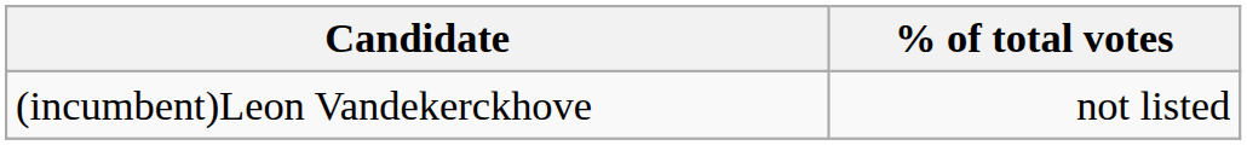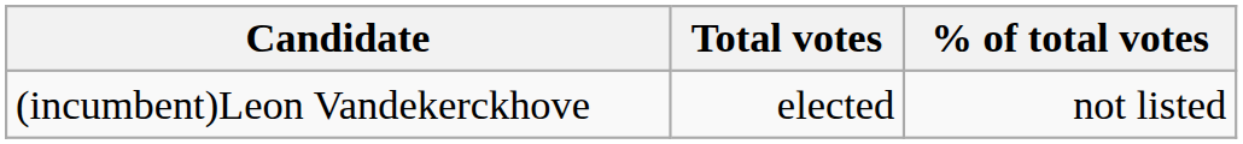+ column: Total votes | elected
